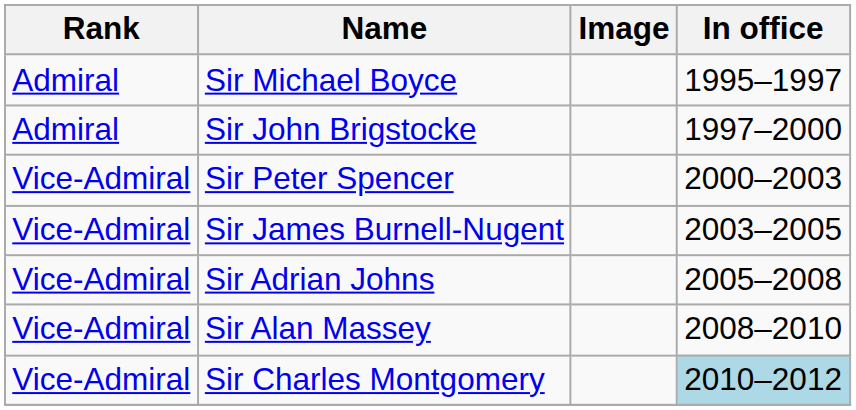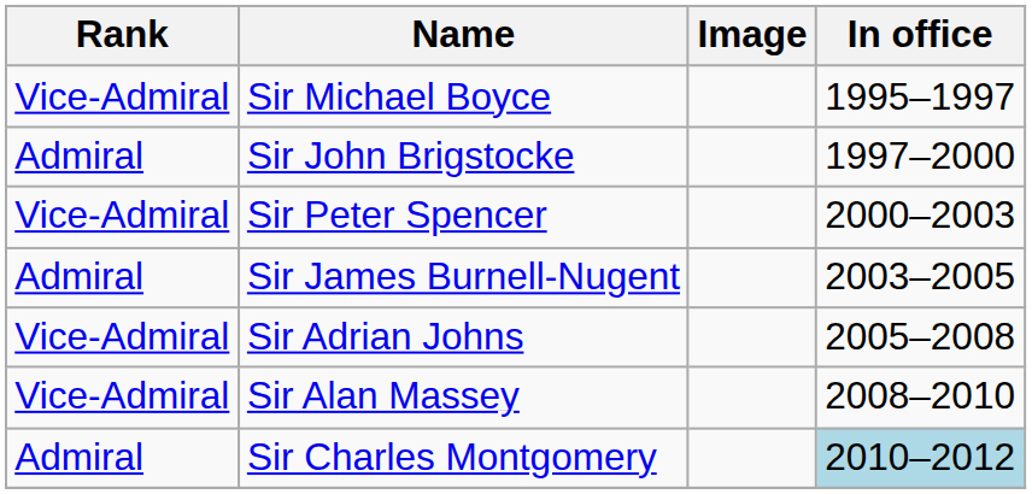Sir Michael Boyce | Rank: Admiral -> Vice-Admiral
Sir James Burnell-Nugent | Rank: Vice-Admiral -> Admiral
Sir Charles Montgomery | Rank: Vice-Admiral -> Admiral
